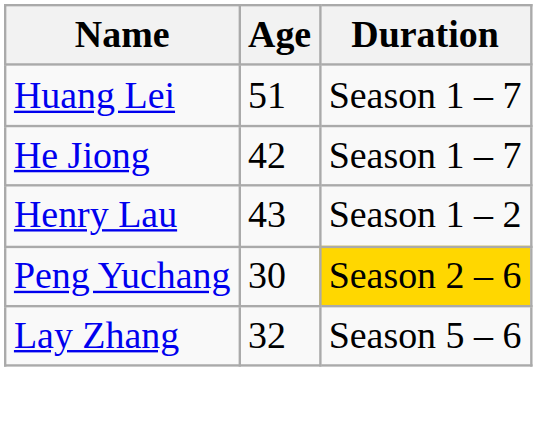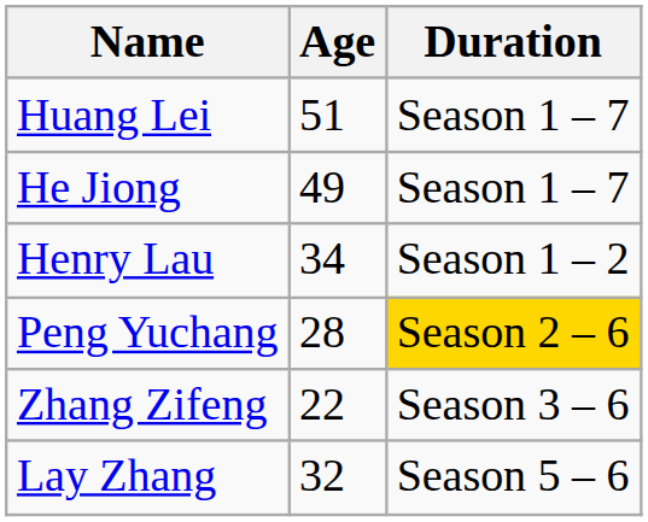He Jiong | Age: 42 -> 49
Henry Lau | Age: 43 -> 34
Peng Yuchang | Age: 30 -> 28
+ row: Zhang Zifeng | 22 | Season 3 – 6
